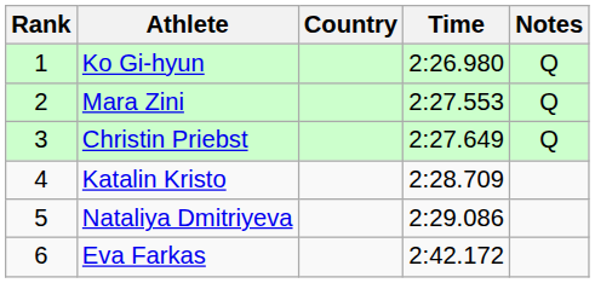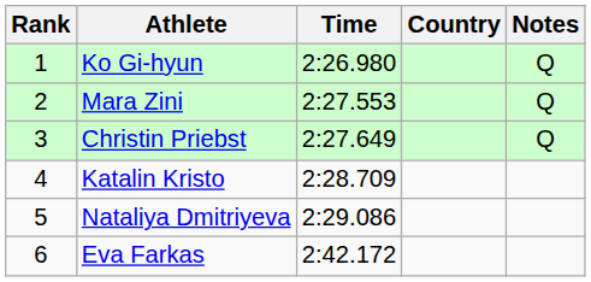columns swapped: Country <-> Time
